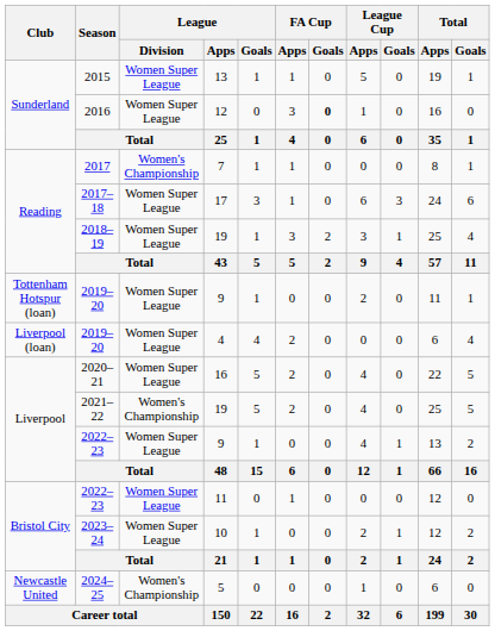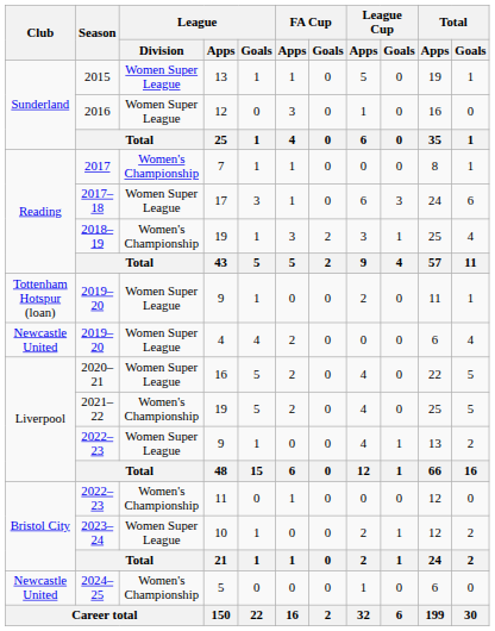2016 | FA Cup / Goals: bold -> normal
2018–19 | League / Division: Women Super League -> Women's Championship
2019–20 / 4 | Club: Liverpool (loan) -> Newcastle United
2022–23 / 11 | League / Division: Women Super League -> Women's Championship
